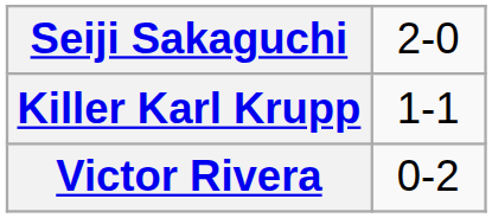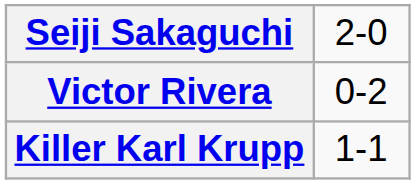rows swapped: Killer Karl Krupp <-> Victor Rivera
